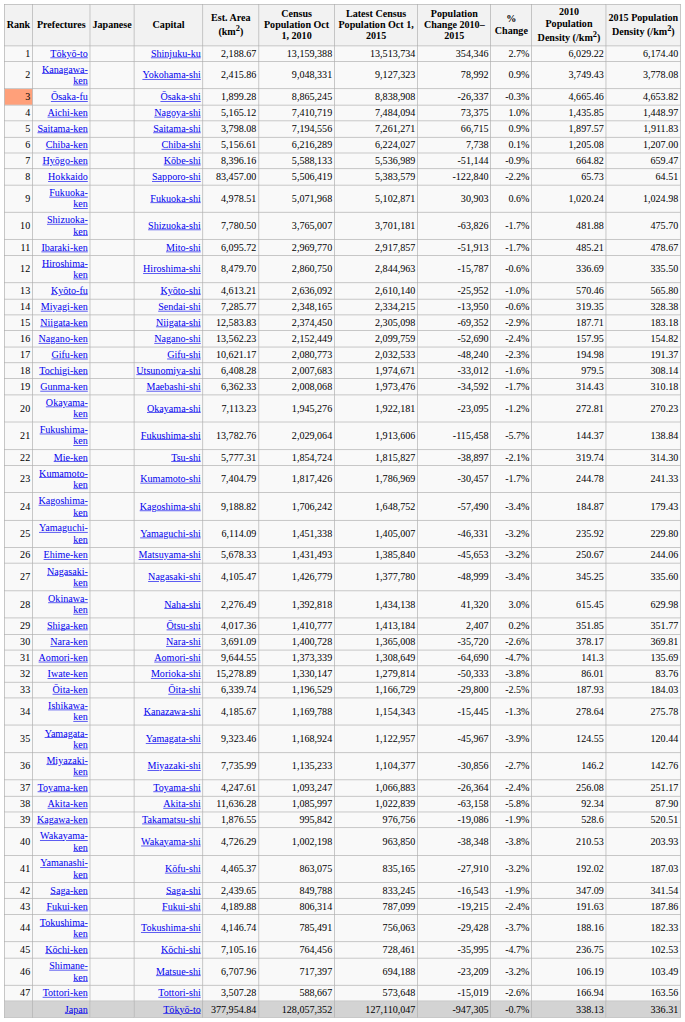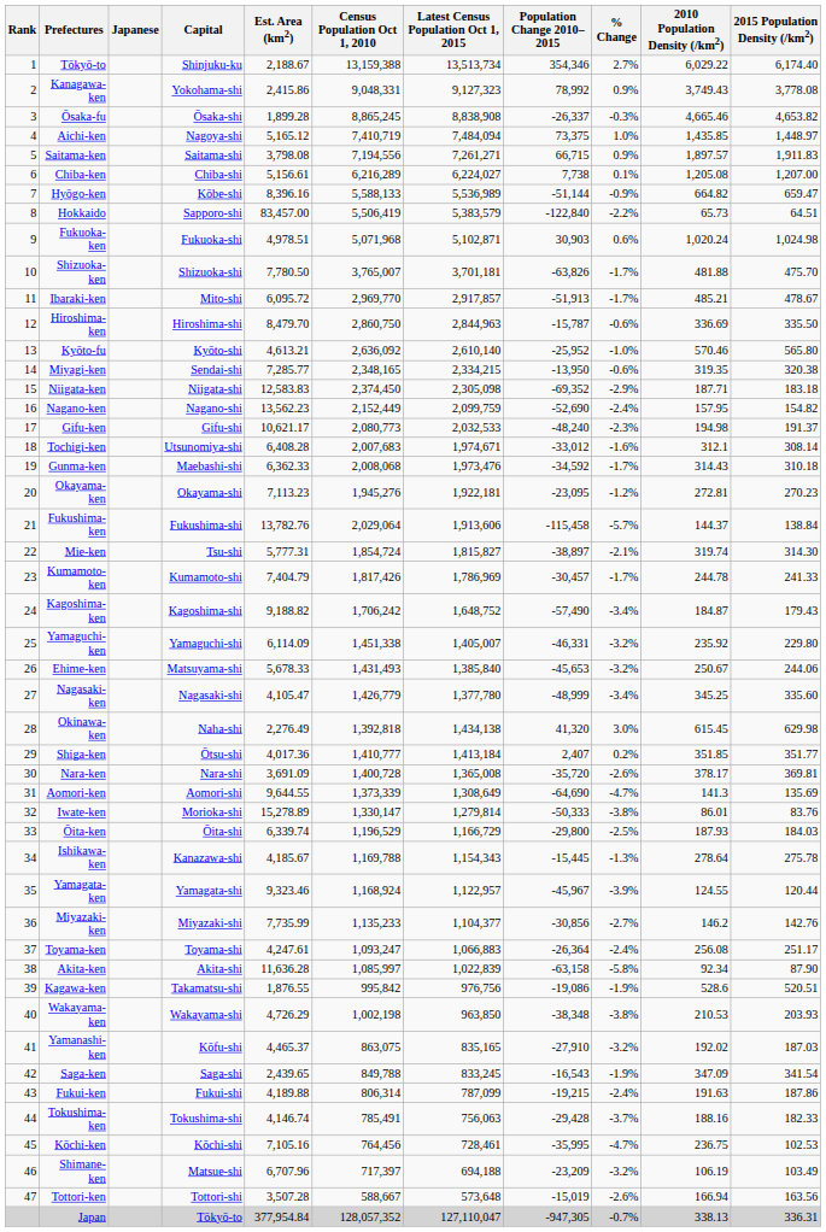Ōsaka-fu | Rank: lightsalmon background -> no background
Miyagi-ken | 2015 Population Density (/km2): 328.38 -> 320.38
Tochigi-ken | 2010 Population Density (/km2): 979.5 -> 312.1
